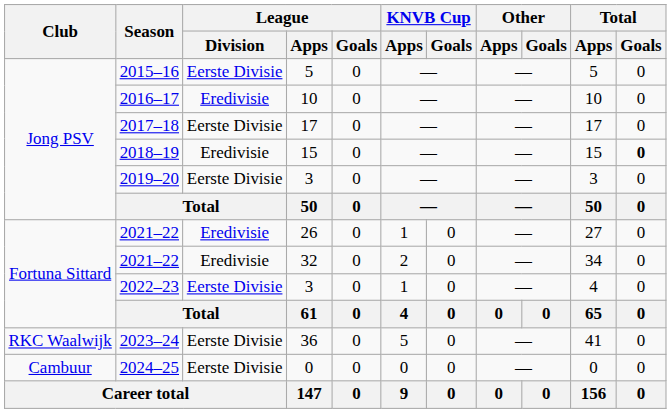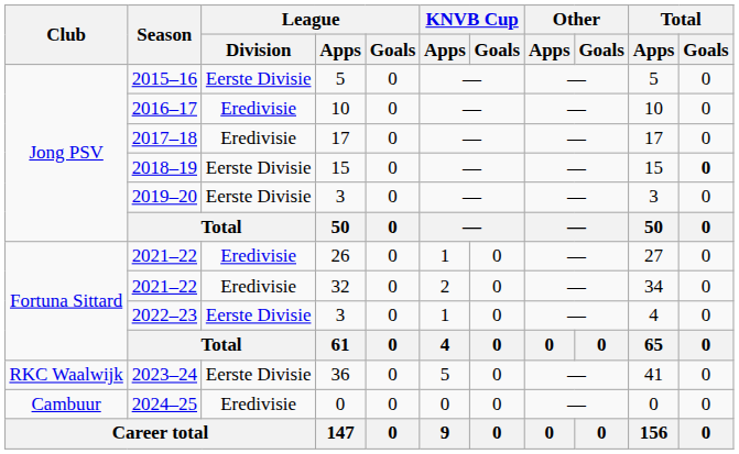2017–18 | League / Division: Eerste Divisie -> Eredivisie
2018–19 | League / Division: Eredivisie -> Eerste Divisie
2024–25 | League / Division: Eerste Divisie -> Eredivisie
